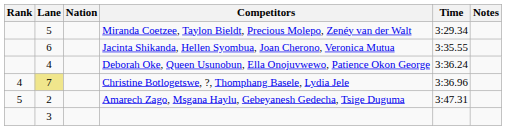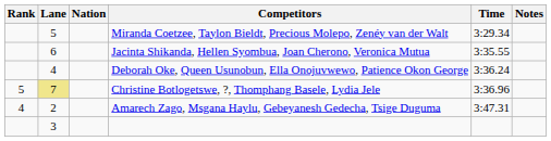Christine Botlogetswe, ?, Thomphang Basele, Lydia Jele | Rank: 4 -> 5
Amarech Zago, Msgana Haylu, Gebeyanesh Gedecha, Tsige Duguma | Rank: 5 -> 4
